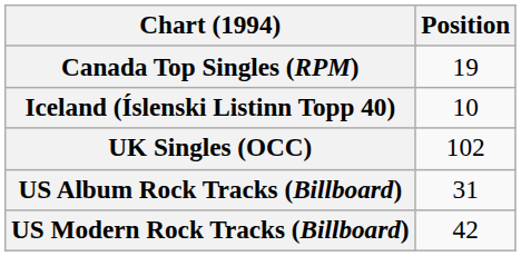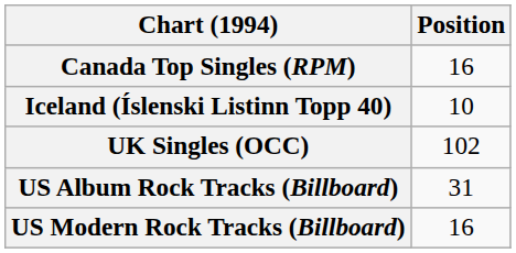Canada Top Singles (RPM) | Position: 19 -> 16
US Modern Rock Tracks (Billboard) | Position: 42 -> 16
